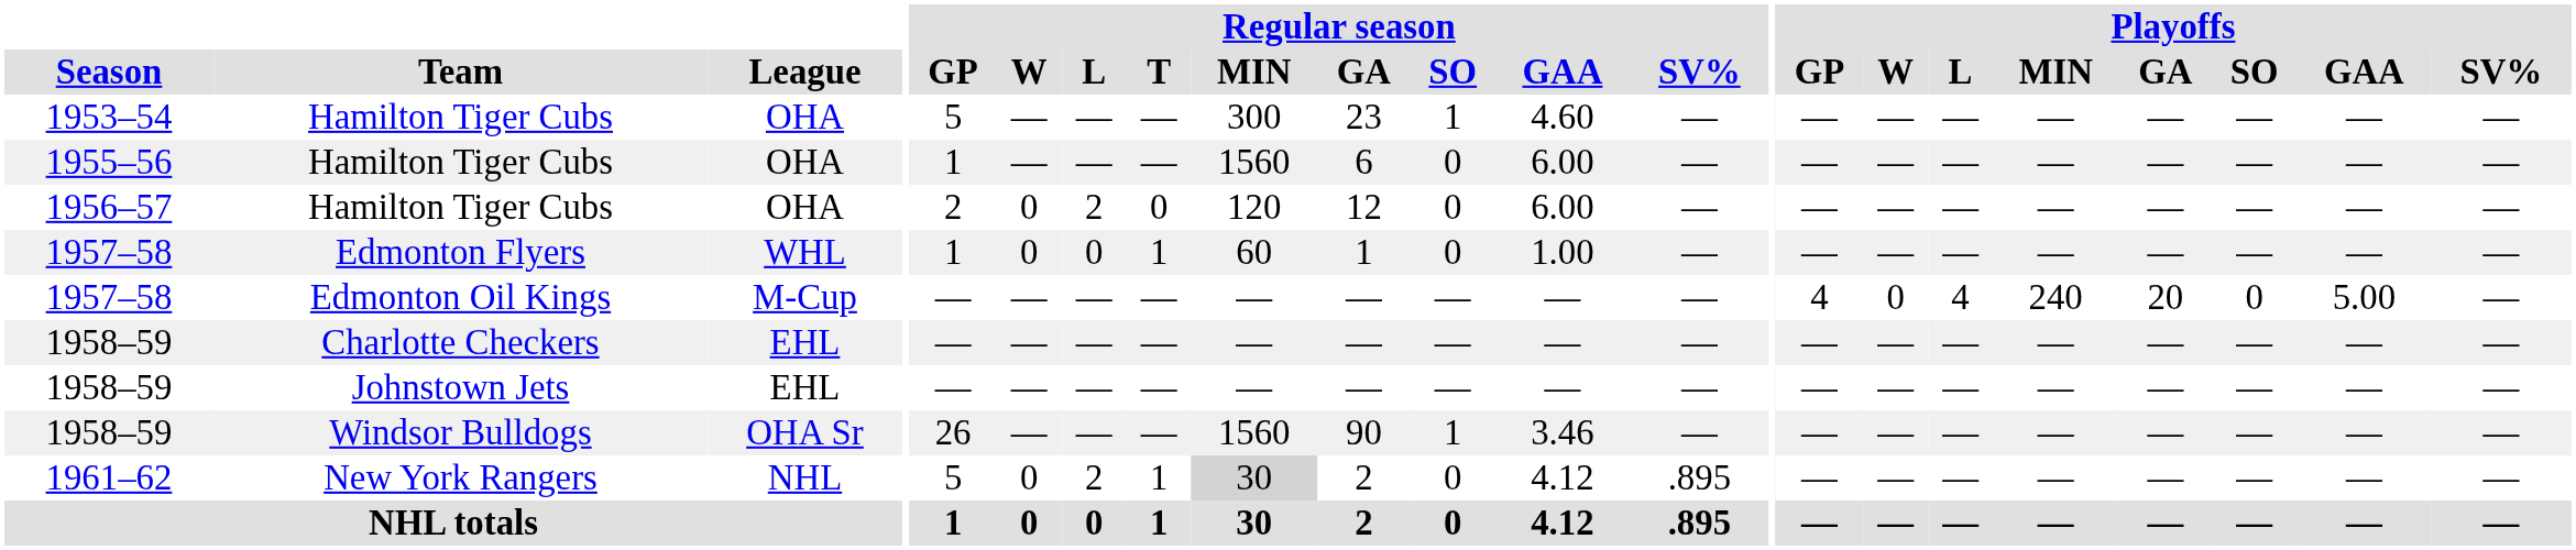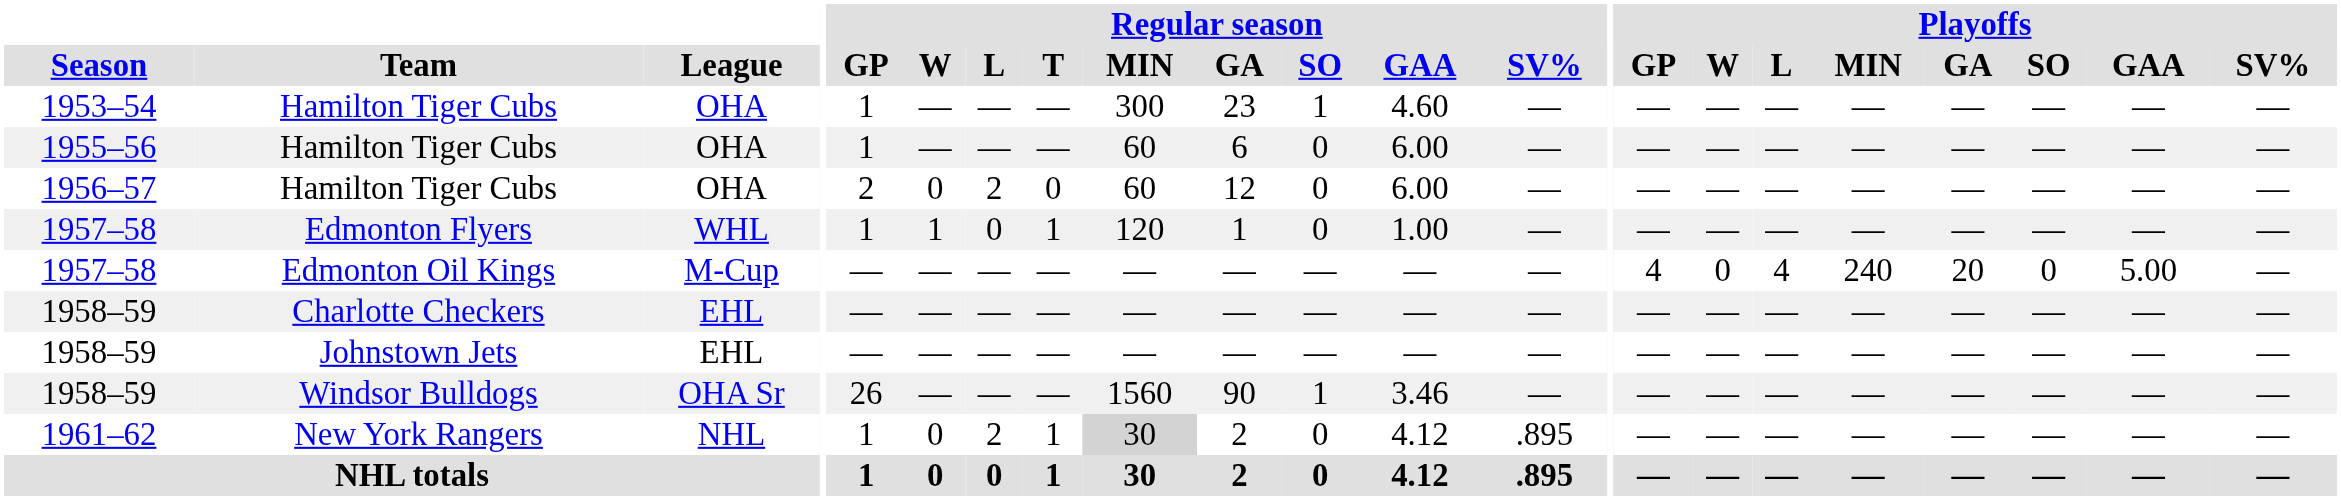1953–54 / Hamilton Tiger Cubs | Regular season / GP: 5 -> 1
1955–56 / Hamilton Tiger Cubs | Regular season / MIN: 1560 -> 60
1956–57 / Hamilton Tiger Cubs | Regular season / MIN: 120 -> 60
Edmonton Flyers | Regular season / W: 0 -> 1
Edmonton Flyers | Regular season / MIN: 60 -> 120
New York Rangers | Regular season / GP: 5 -> 1
